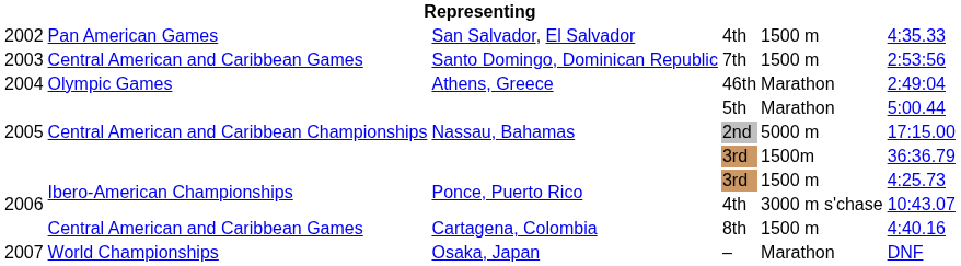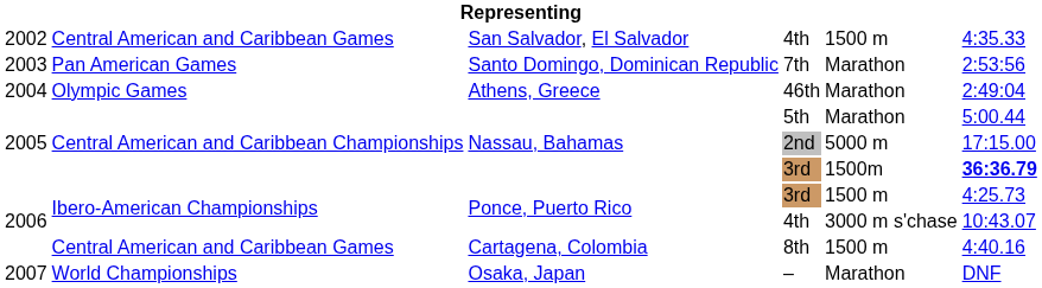San Salvador, El Salvador / 4th | column 2: Pan American Games -> Central American and Caribbean Games
7th | column 2: Central American and Caribbean Games -> Pan American Games
7th | column 5: 1500 m -> Marathon
Nassau, Bahamas / 3rd | column 6: normal -> bold
